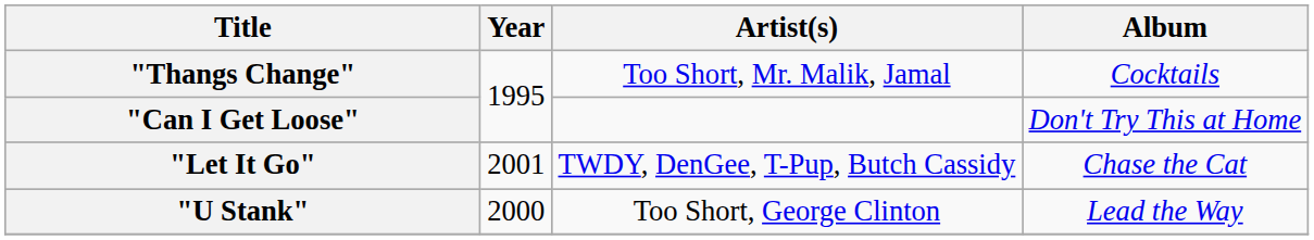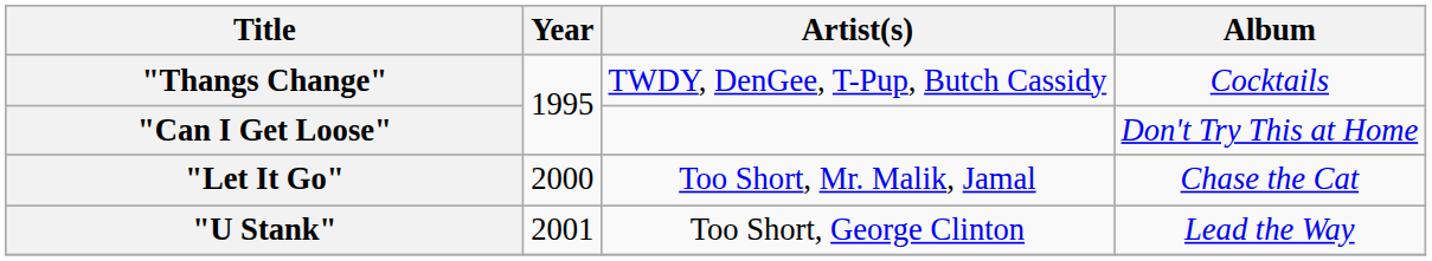"Thangs Change" | Artist(s): Too Short, Mr. Malik, Jamal -> TWDY, DenGee, T-Pup, Butch Cassidy
"Let It Go" | Year: 2001 -> 2000
"Let It Go" | Artist(s): TWDY, DenGee, T-Pup, Butch Cassidy -> Too Short, Mr. Malik, Jamal
"U Stank" | Year: 2000 -> 2001
